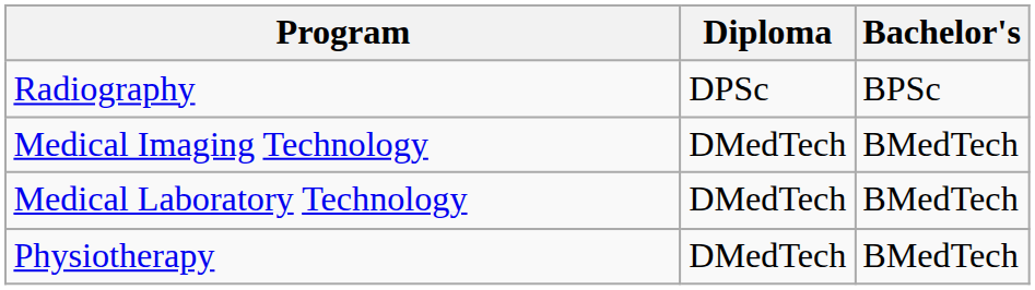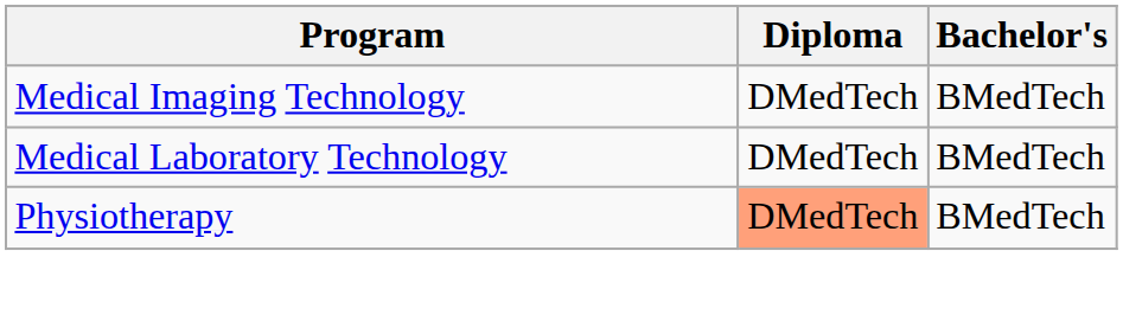- row: Radiography | DPSc | BPSc
Physiotherapy | Diploma: no background -> lightsalmon background
